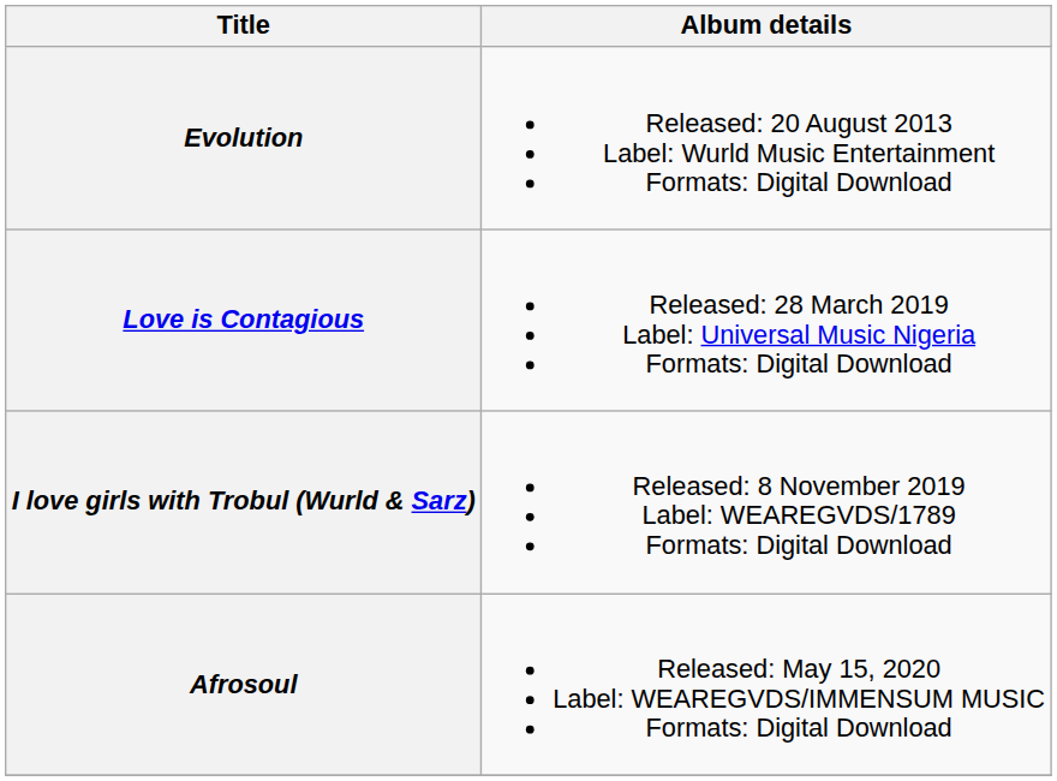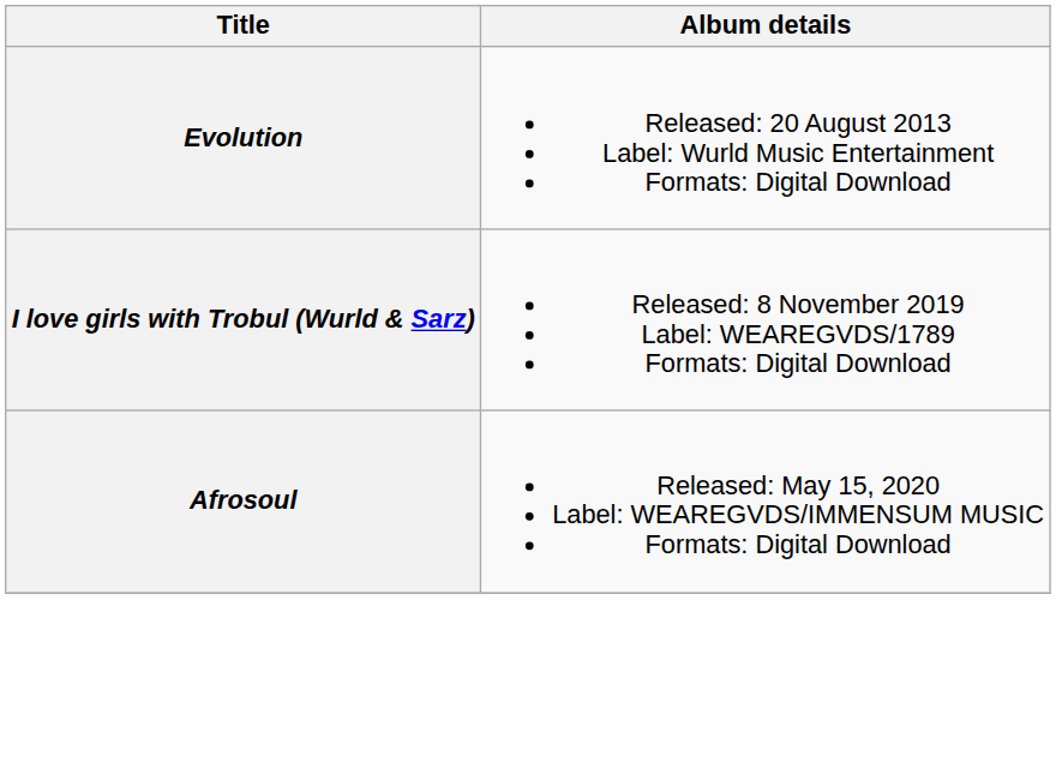- row: Love is Contagious | Released: 28 March 2019 Label: Universal Music Nigeria Formats: Digital Download
